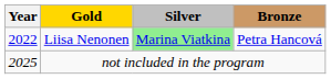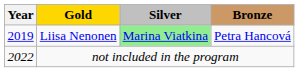Liisa Nenonen | Year: 2022 -> 2019
not included in the program | Year: 2025 -> 2022
